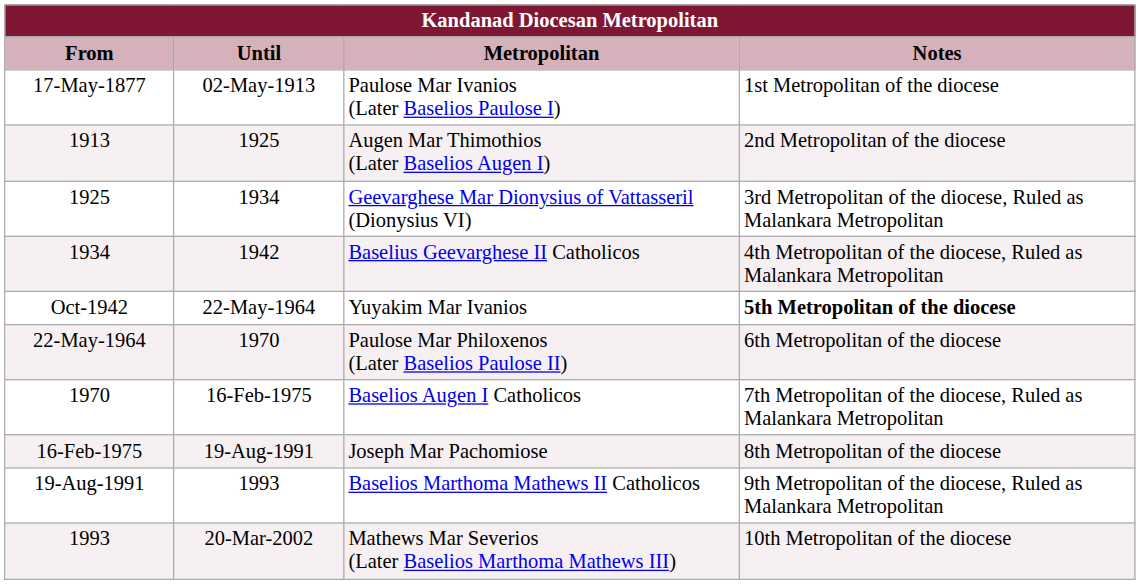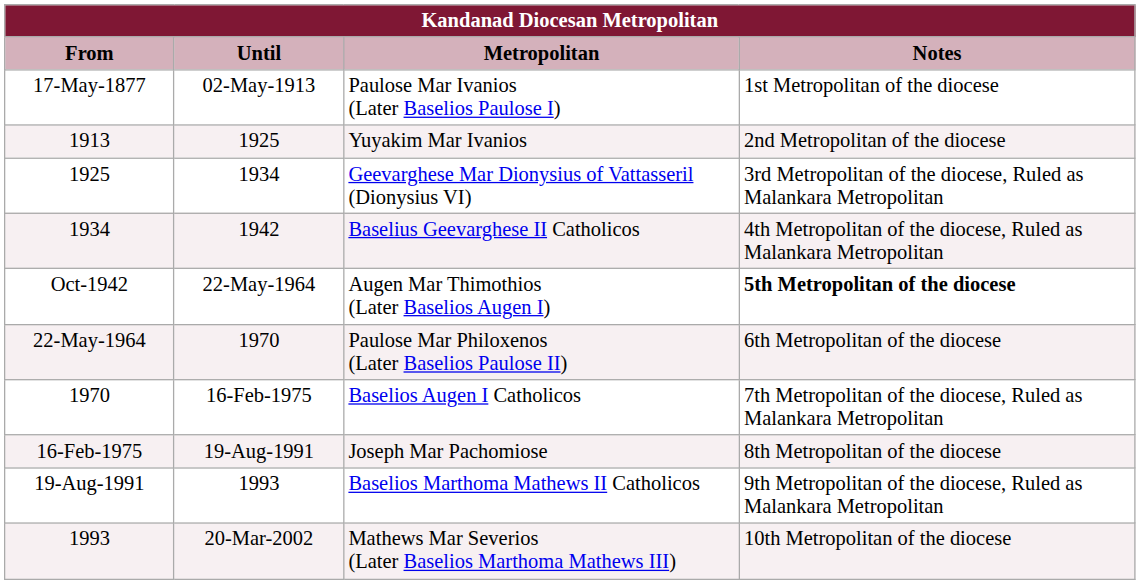1913 | Metropolitan: Augen Mar Thimothios (Later Baselios Augen I) -> Yuyakim Mar Ivanios
Oct-1942 | Metropolitan: Yuyakim Mar Ivanios -> Augen Mar Thimothios (Later Baselios Augen I)
